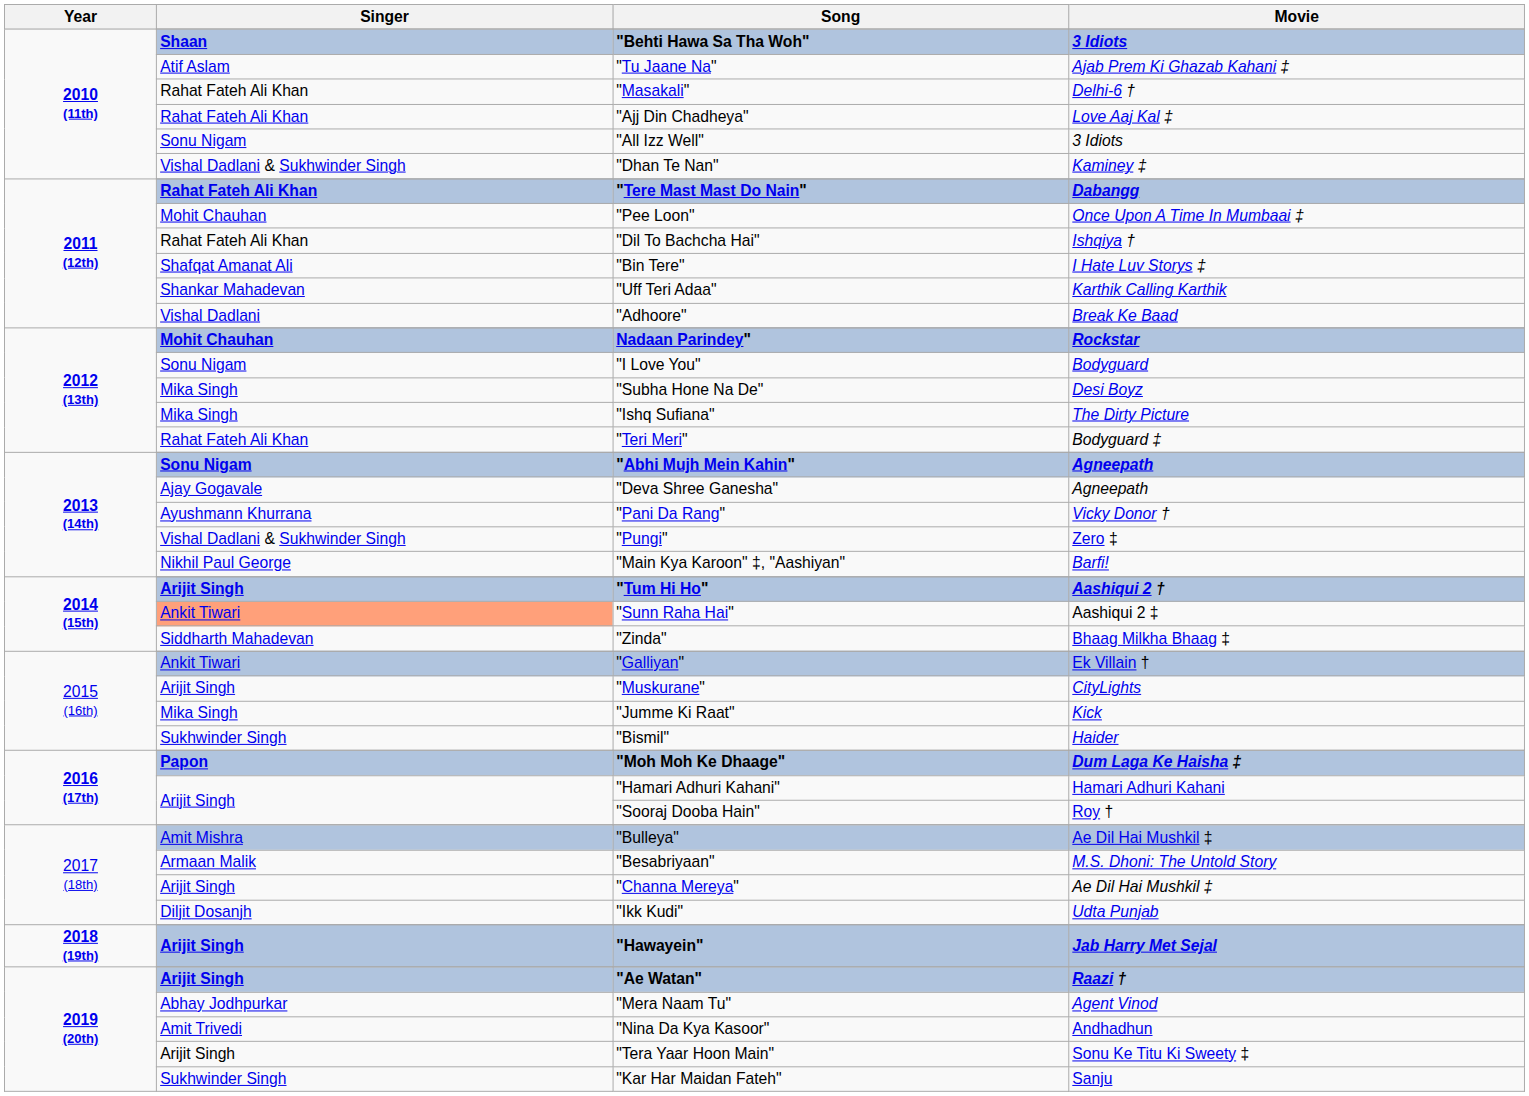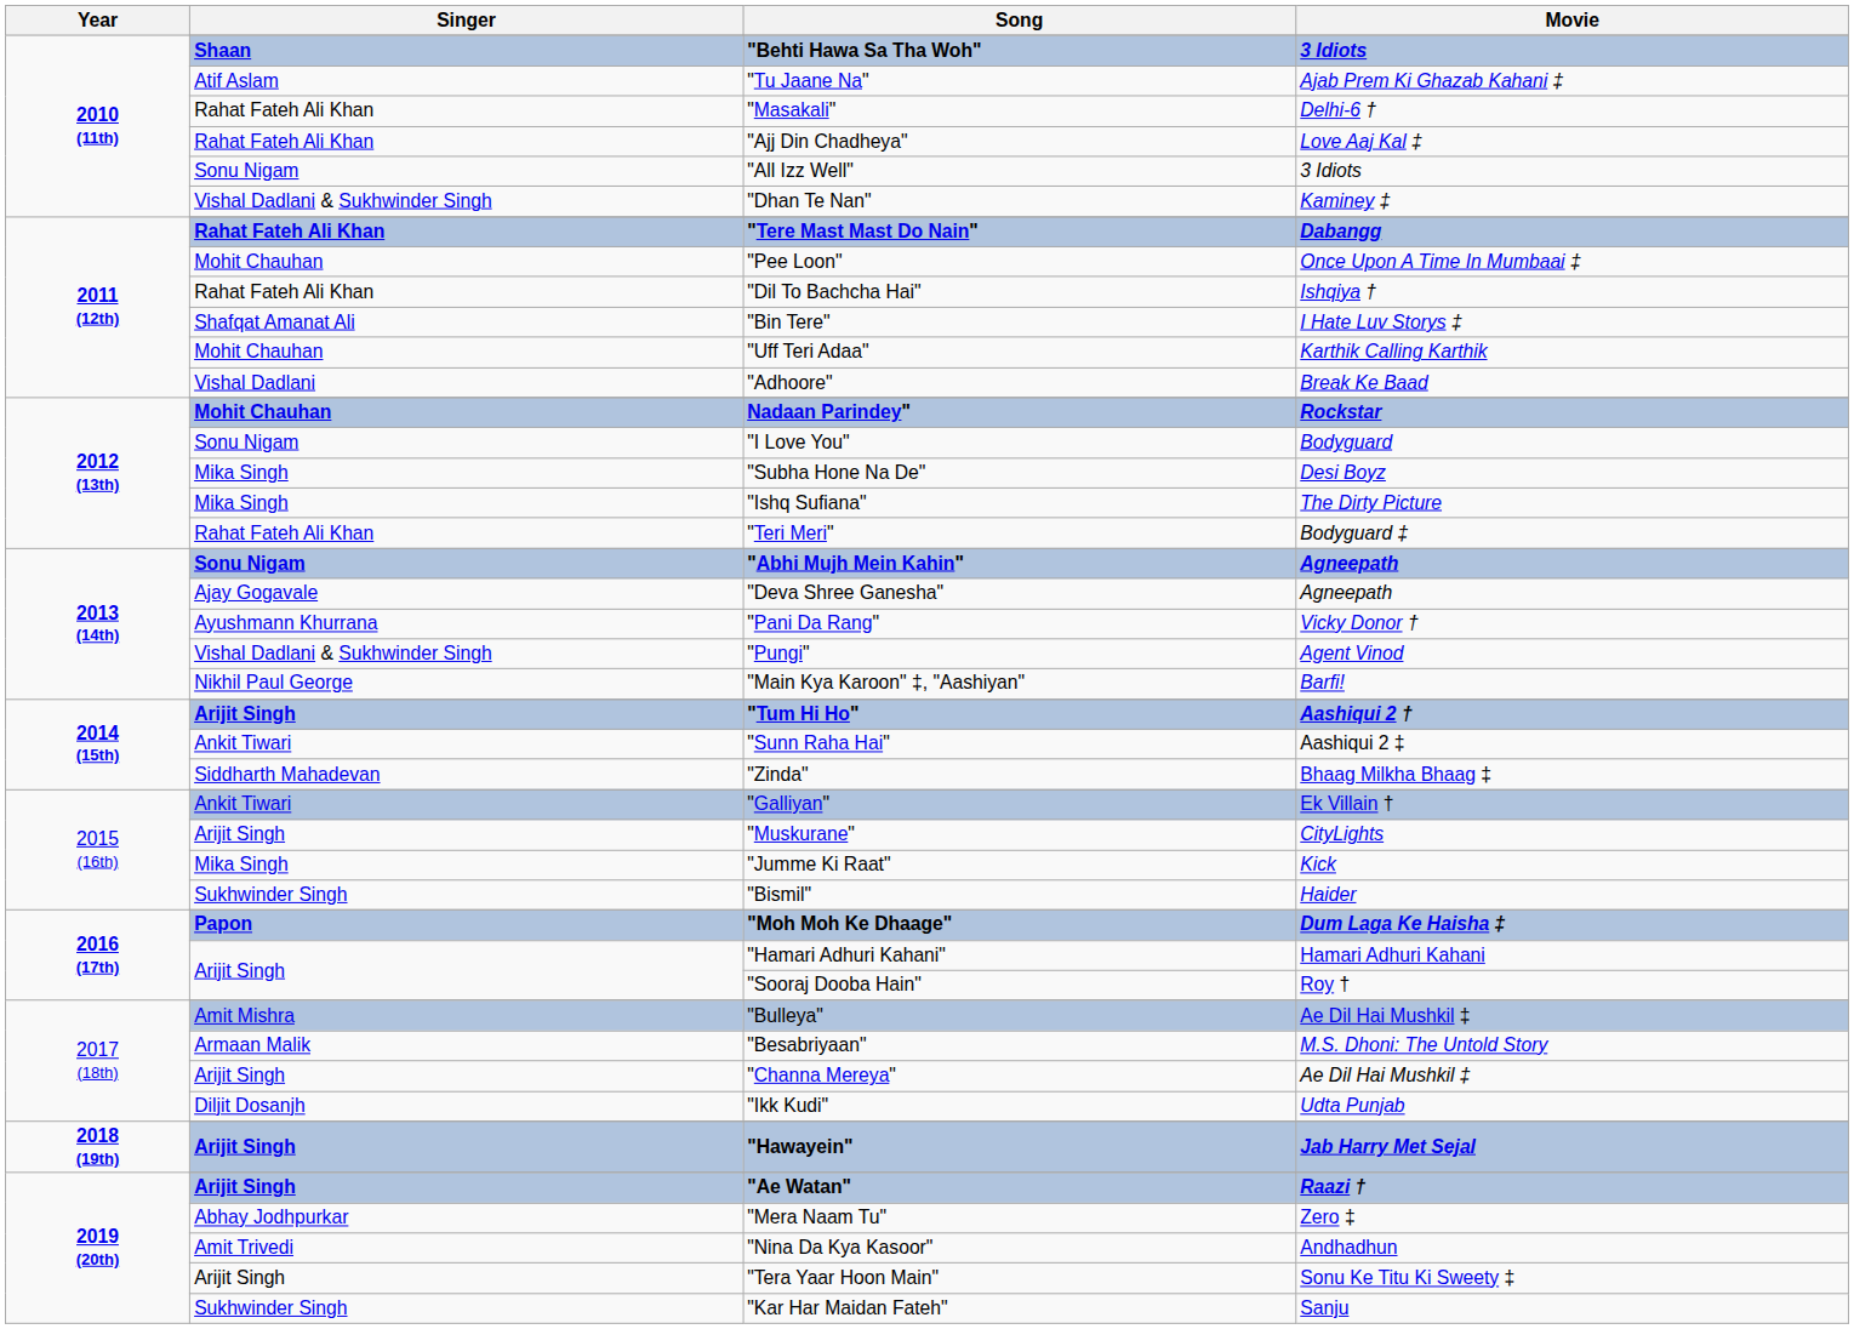"Uff Teri Adaa" | Singer: Shankar Mahadevan -> Mohit Chauhan
"Pungi" | Movie: Zero ‡ -> Agent Vinod
"Sunn Raha Hai" | Singer: lightsalmon background -> no background
"Mera Naam Tu" | Movie: Agent Vinod -> Zero ‡
